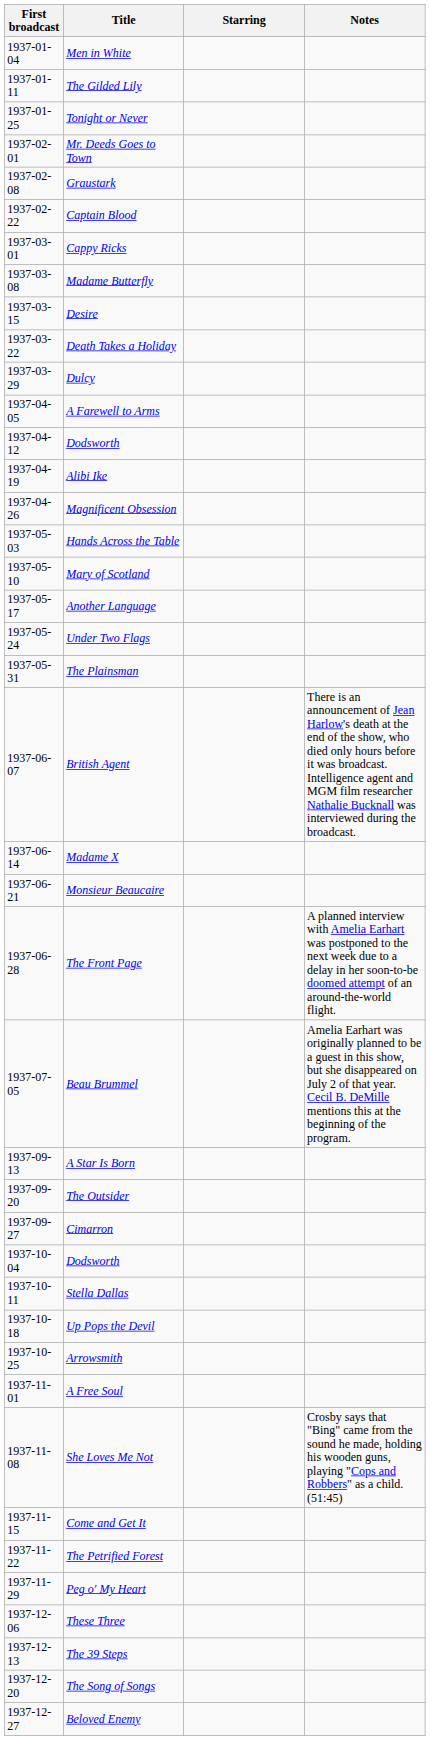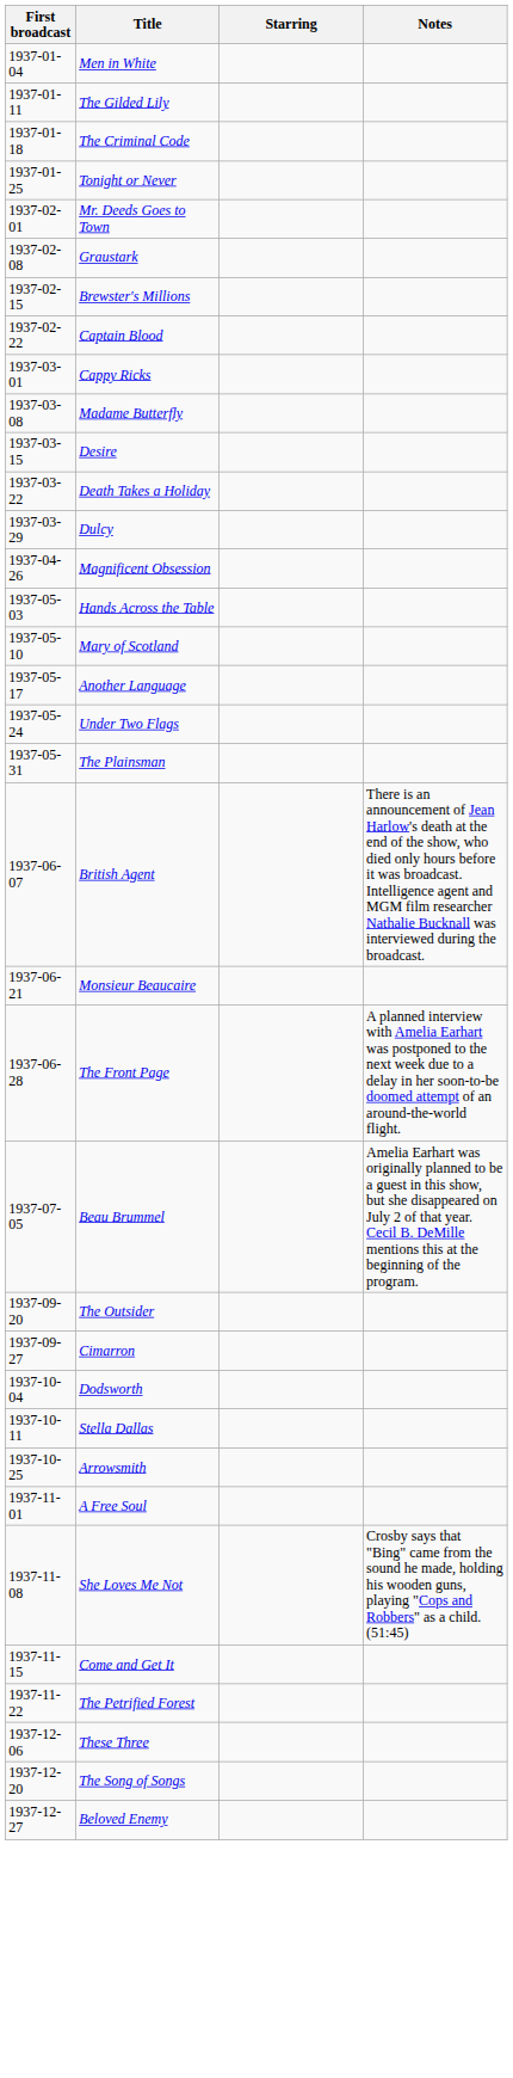+ row: 1937-01-18 | The Criminal Code
+ row: 1937-02-15 | Brewster's Millions
- row: 1937-04-05 | A Farewell to Arms
- row: 1937-04-12 | Dodsworth
- row: 1937-04-19 | Alibi Ike
- row: 1937-06-14 | Madame X
- row: 1937-09-13 | A Star Is Born
- row: 1937-10-18 | Up Pops the Devil
- row: 1937-11-29 | Peg o' My Heart
- row: 1937-12-13 | The 39 Steps
